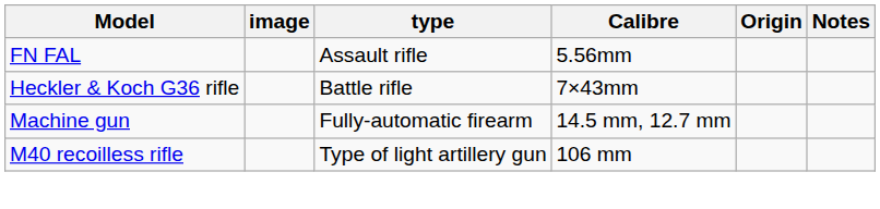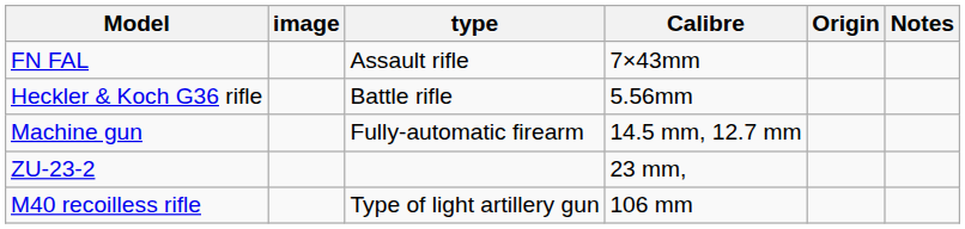FN FAL | Calibre: 5.56mm -> 7×43mm
Heckler & Koch G36 rifle | Calibre: 7×43mm -> 5.56mm
+ row: ZU-23-2 | 23 mm,
